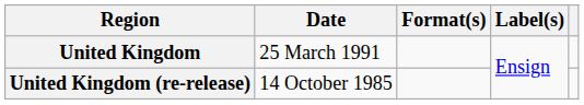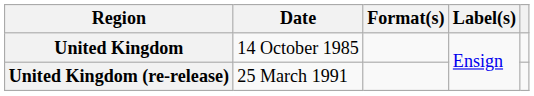United Kingdom | Date: 25 March 1991 -> 14 October 1985
United Kingdom (re-release) | Date: 14 October 1985 -> 25 March 1991
